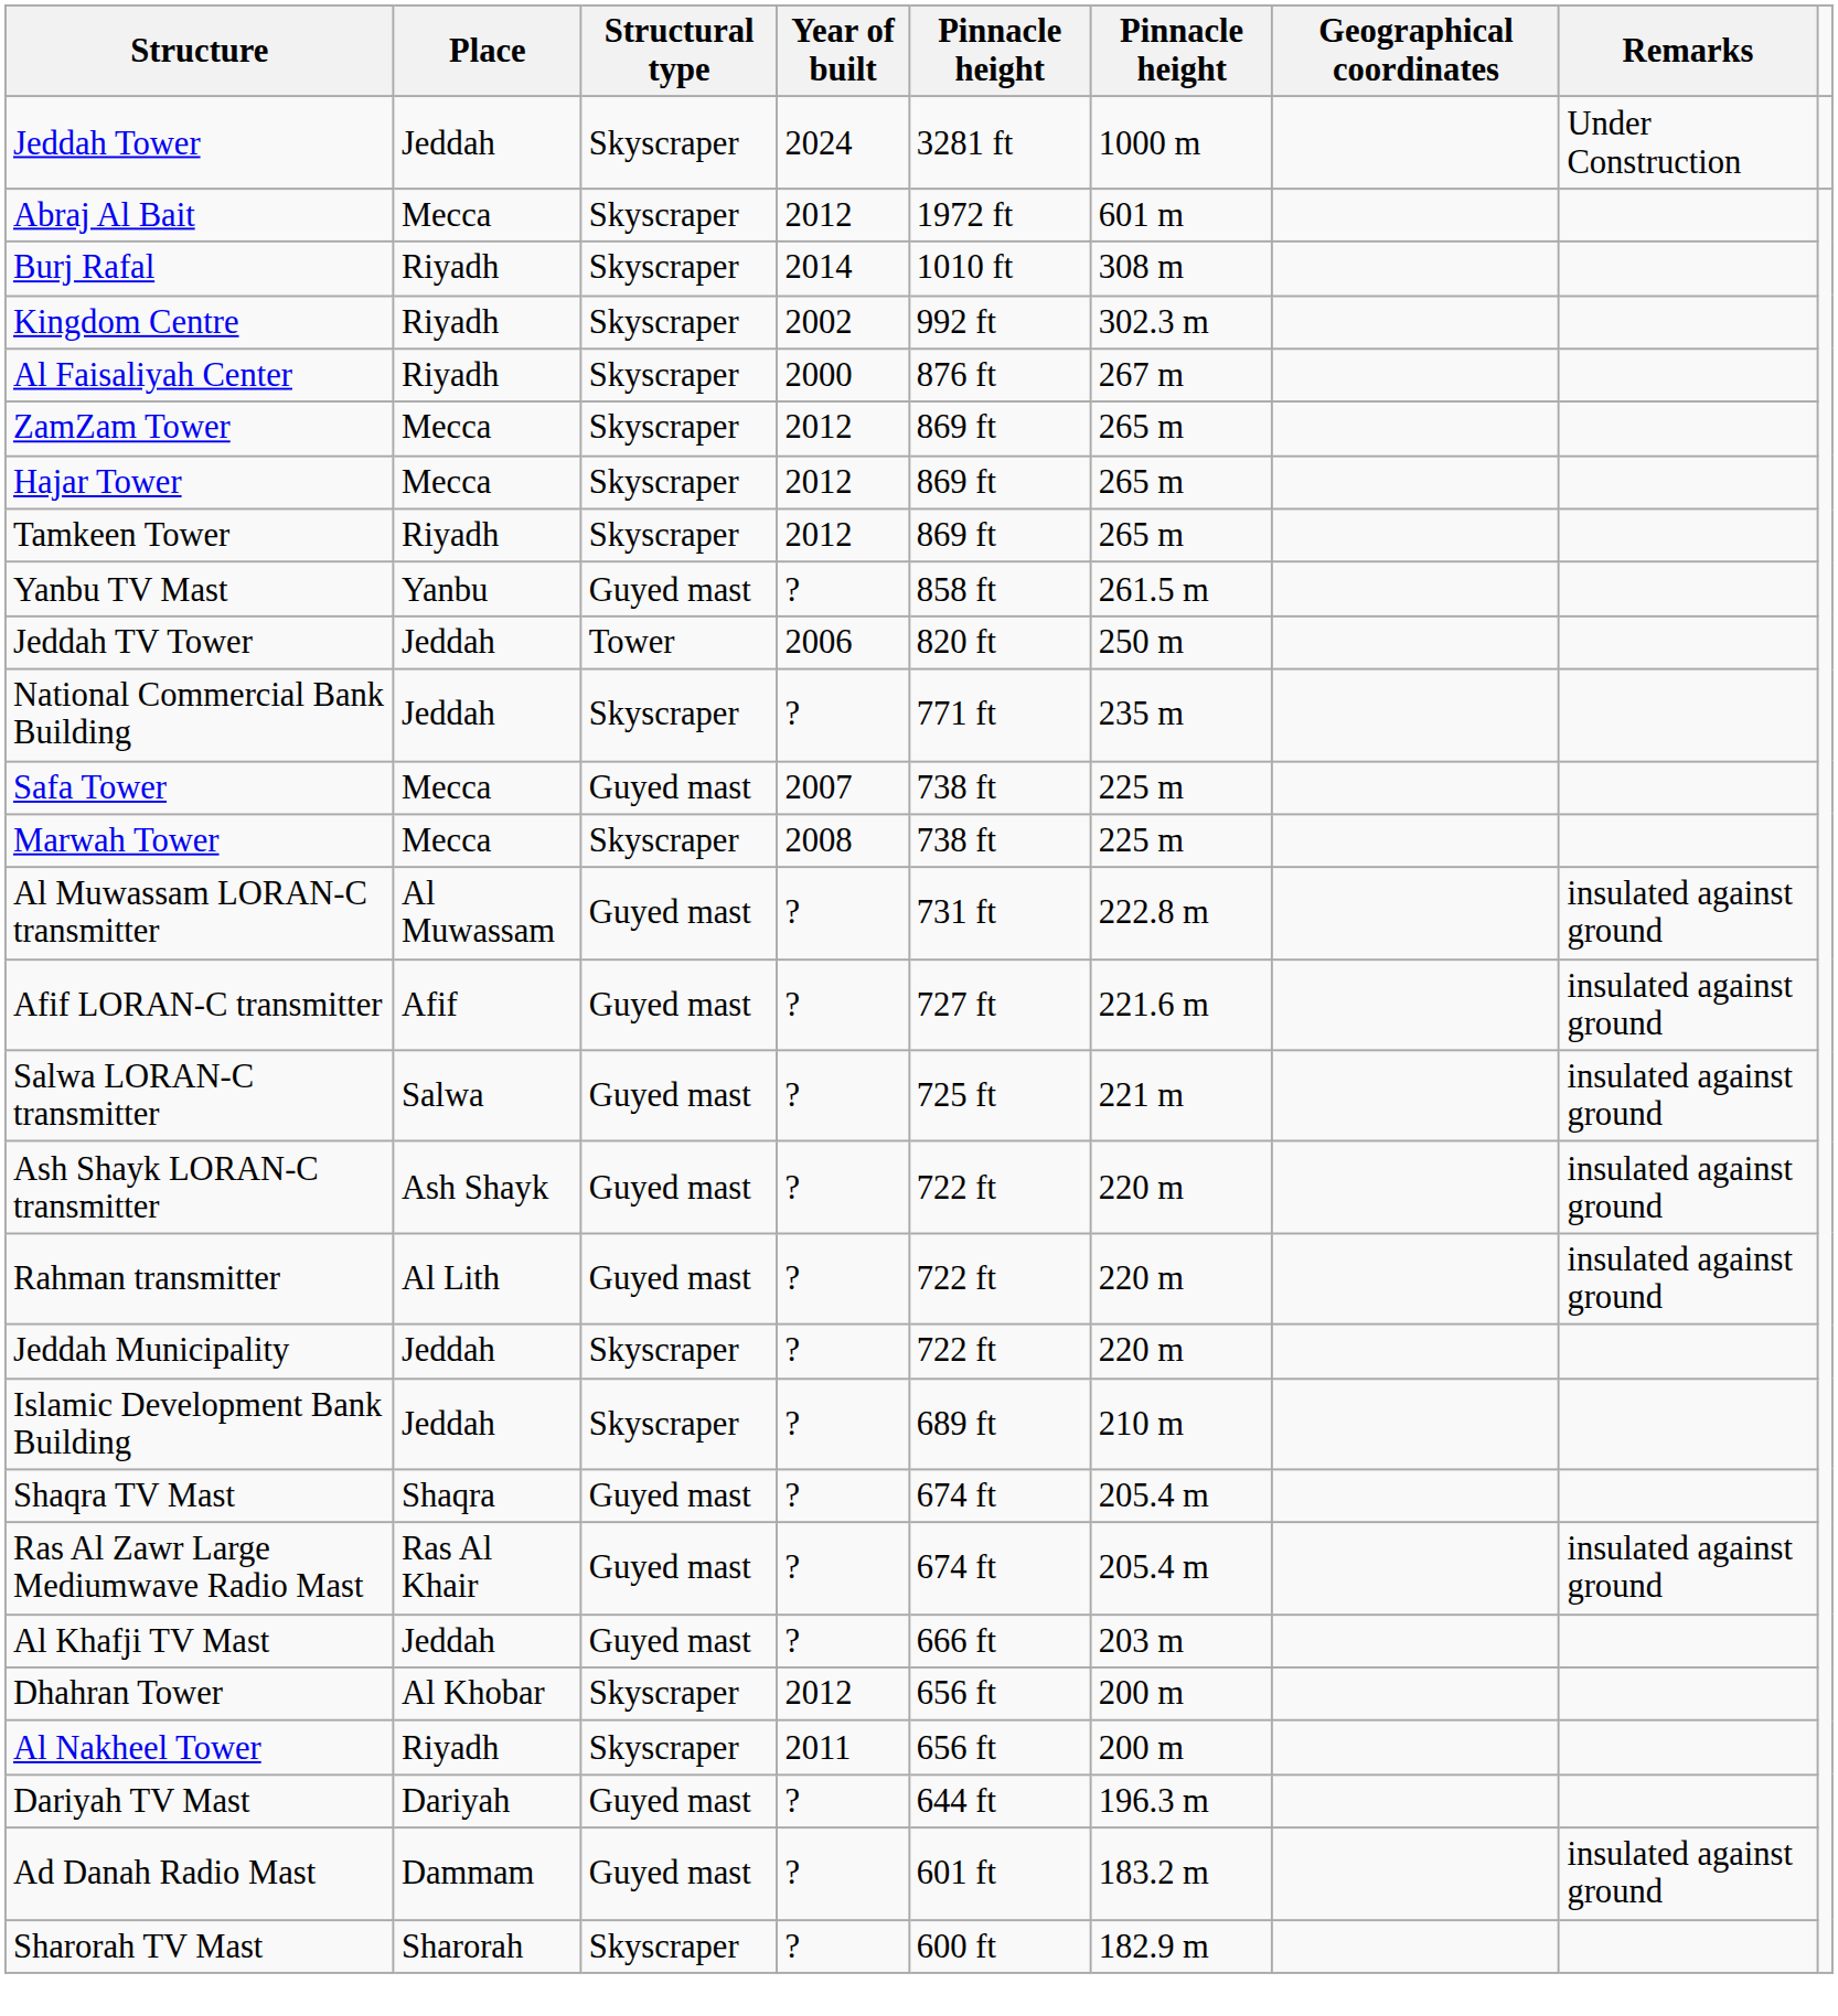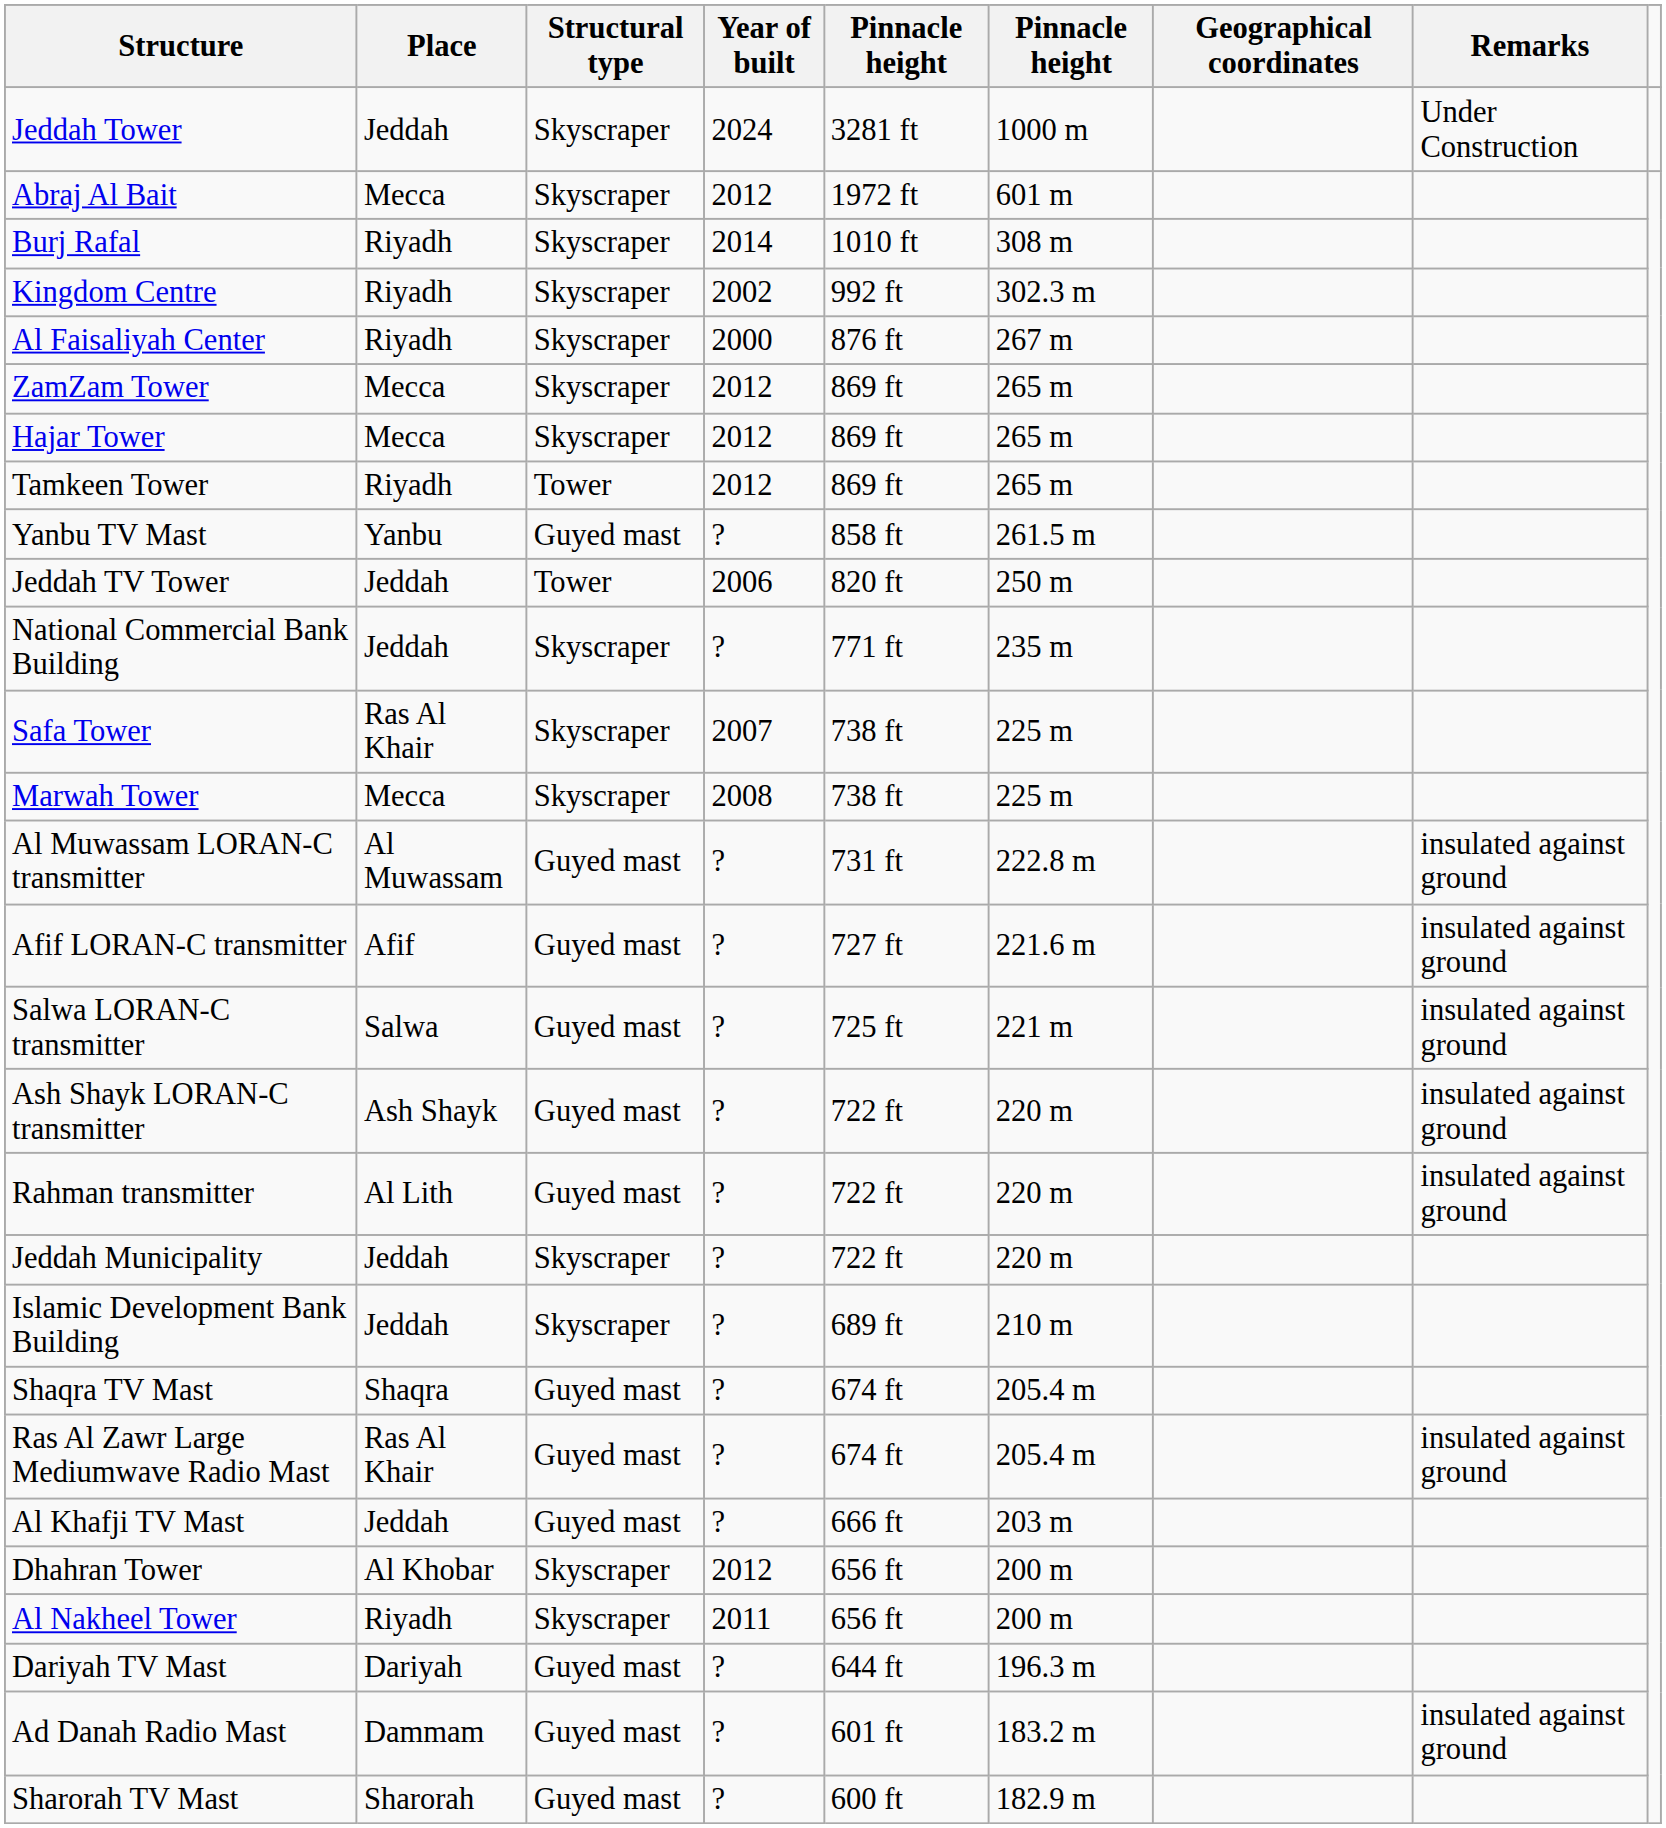Tamkeen Tower | Structural type: Skyscraper -> Tower
Safa Tower | Place: Mecca -> Ras Al Khair
Safa Tower | Structural type: Guyed mast -> Skyscraper
Sharorah TV Mast | Structural type: Skyscraper -> Guyed mast
